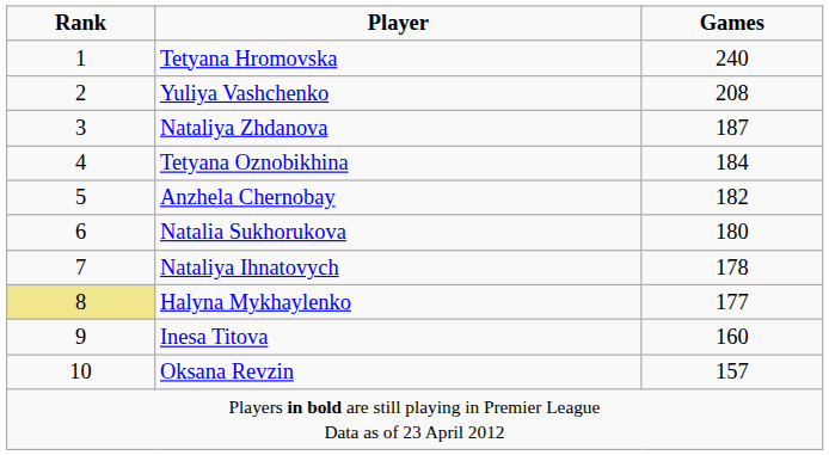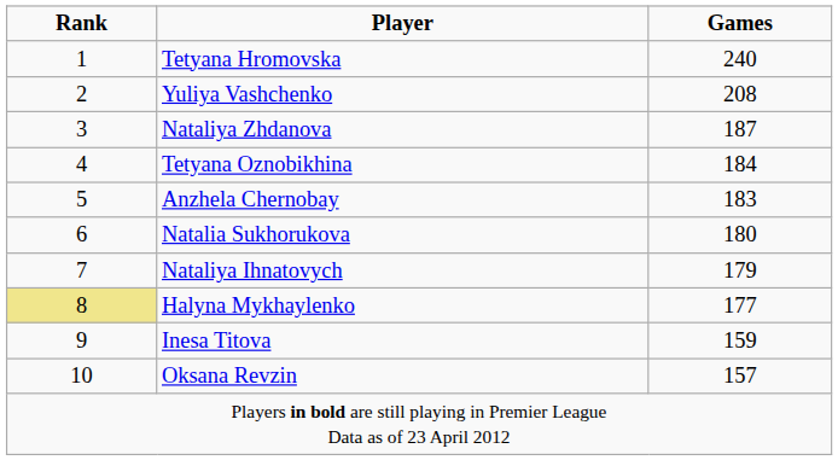Anzhela Chernobay | Games: 182 -> 183
Nataliya Ihnatovych | Games: 178 -> 179
Inesa Titova | Games: 160 -> 159
